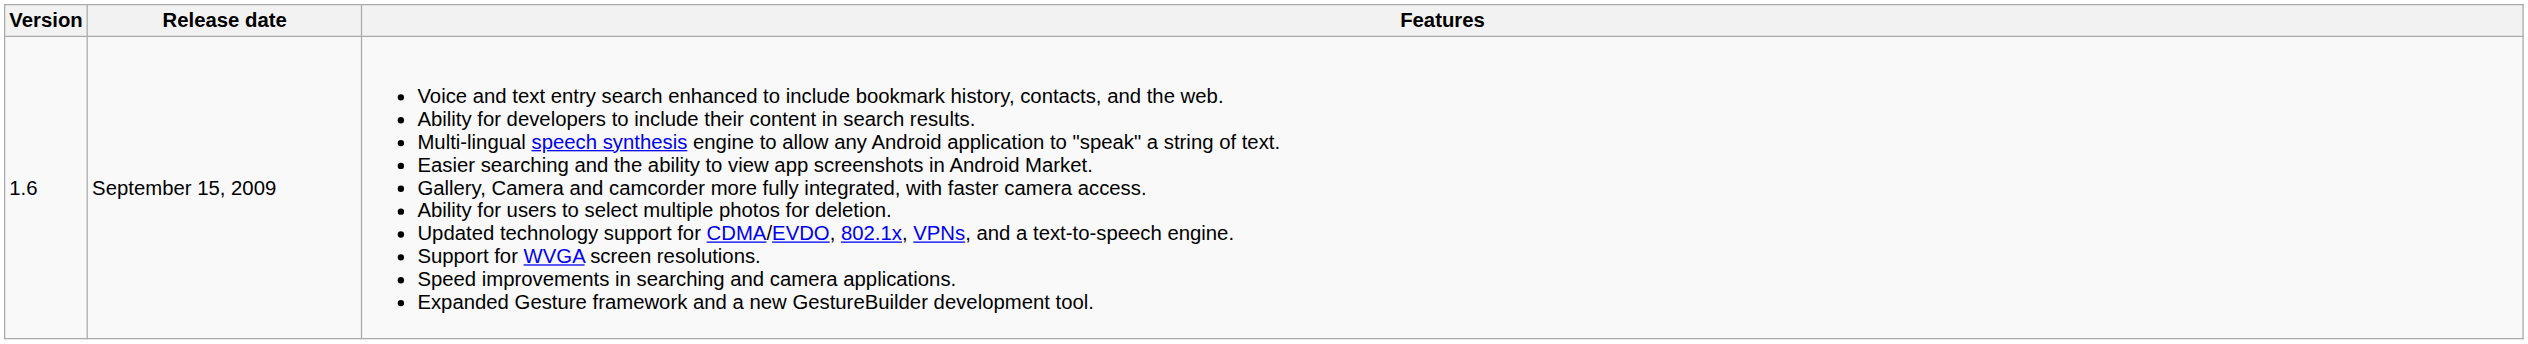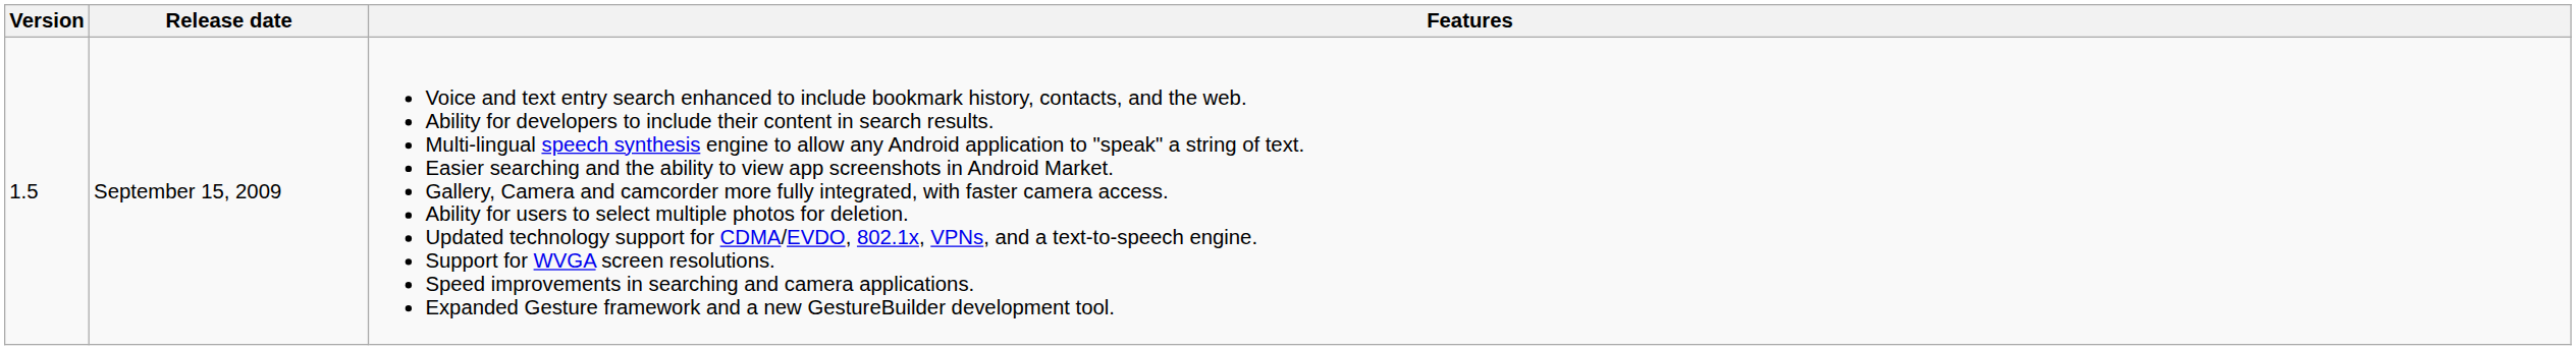September 15, 2009 | Version: 1.6 -> 1.5
